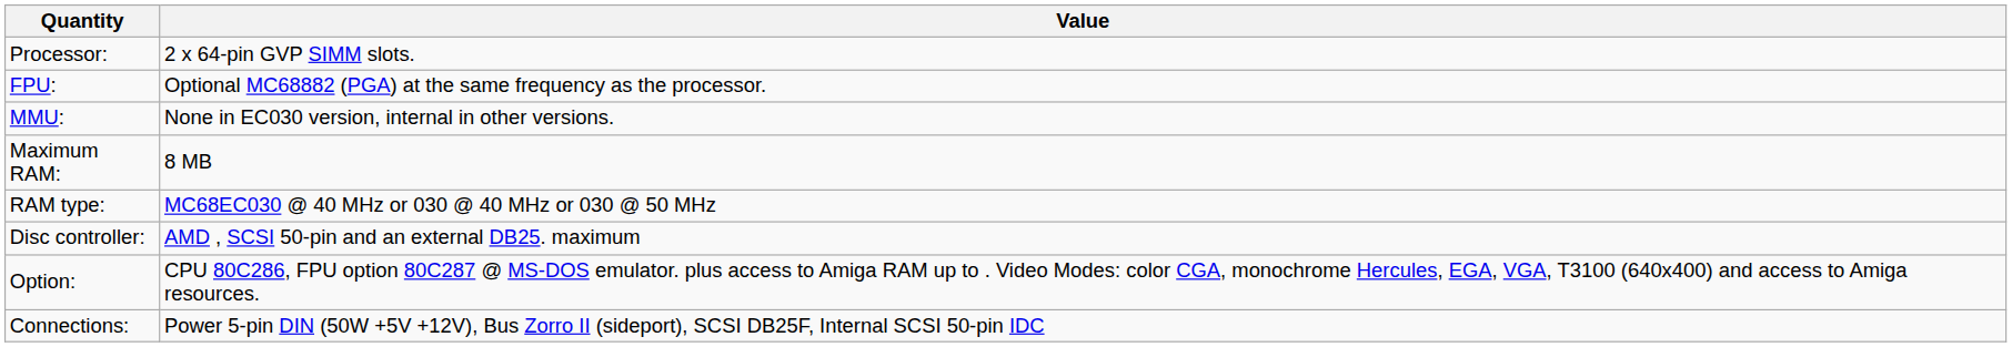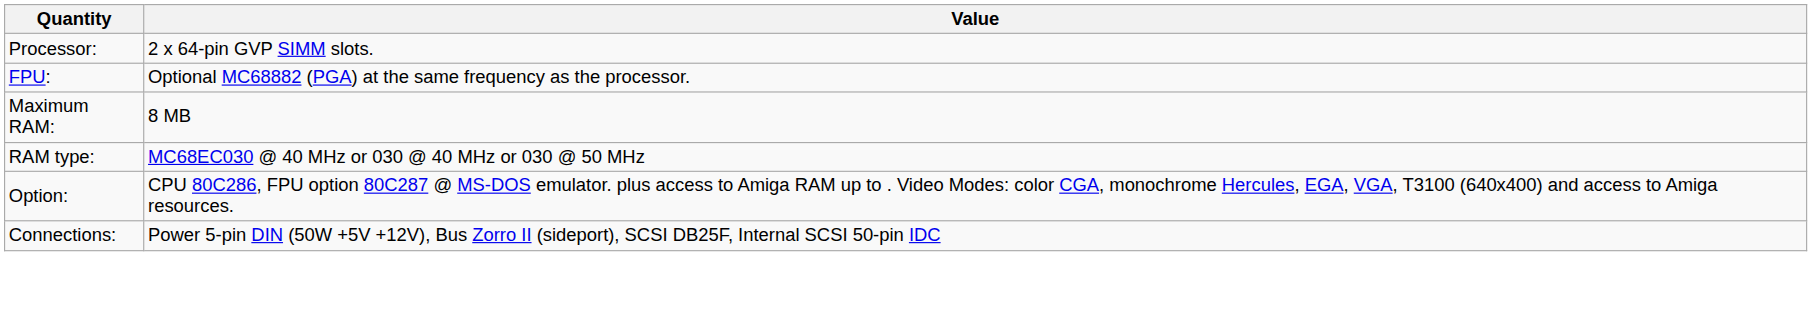- row: MMU: | None in EC030 version, internal in other versions.
- row: Disc controller: | AMD , SCSI 50-pin and an external DB25. maximum
